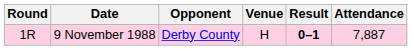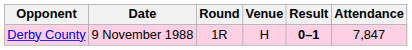columns swapped: Round <-> Opponent
9 November 1988 | Attendance: 7,887 -> 7,847
